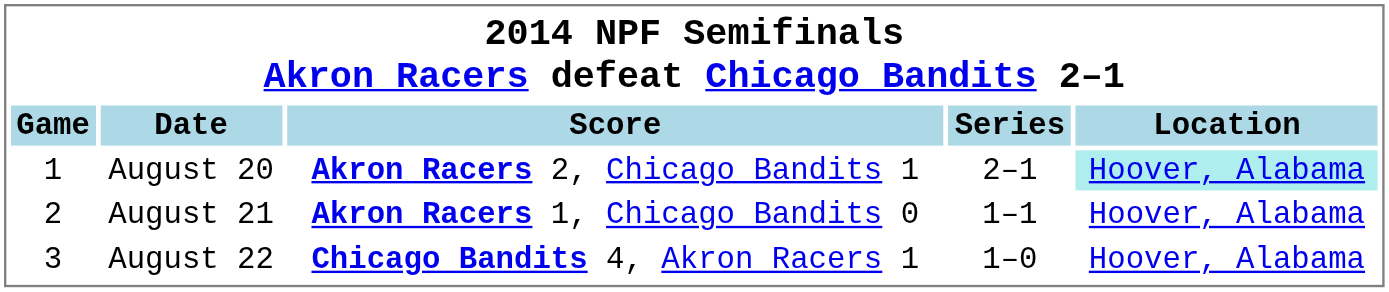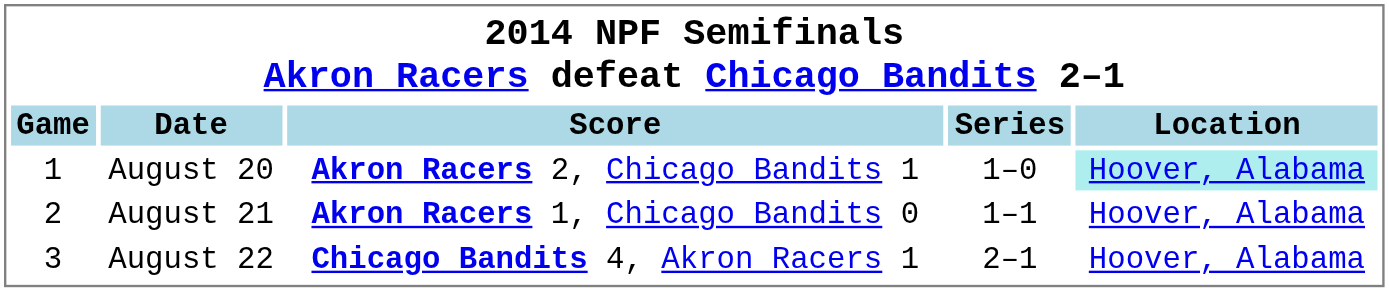August 20 | Series: 2–1 -> 1–0
August 22 | Series: 1–0 -> 2–1
